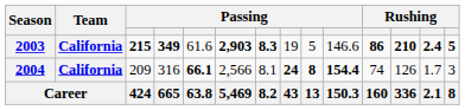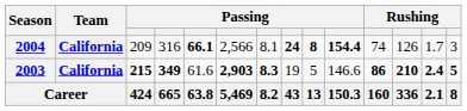rows swapped: 2003 <-> 2004
